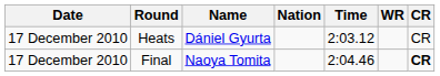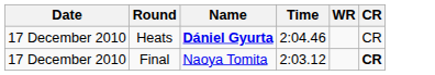- column: Nation
Heats | Name: normal -> bold
Heats | Time: 2:03.12 -> 2:04.46
Final | Time: 2:04.46 -> 2:03.12
